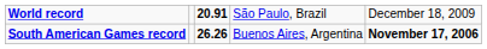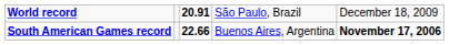South American Games record | column 3: 26.26 -> 22.66
